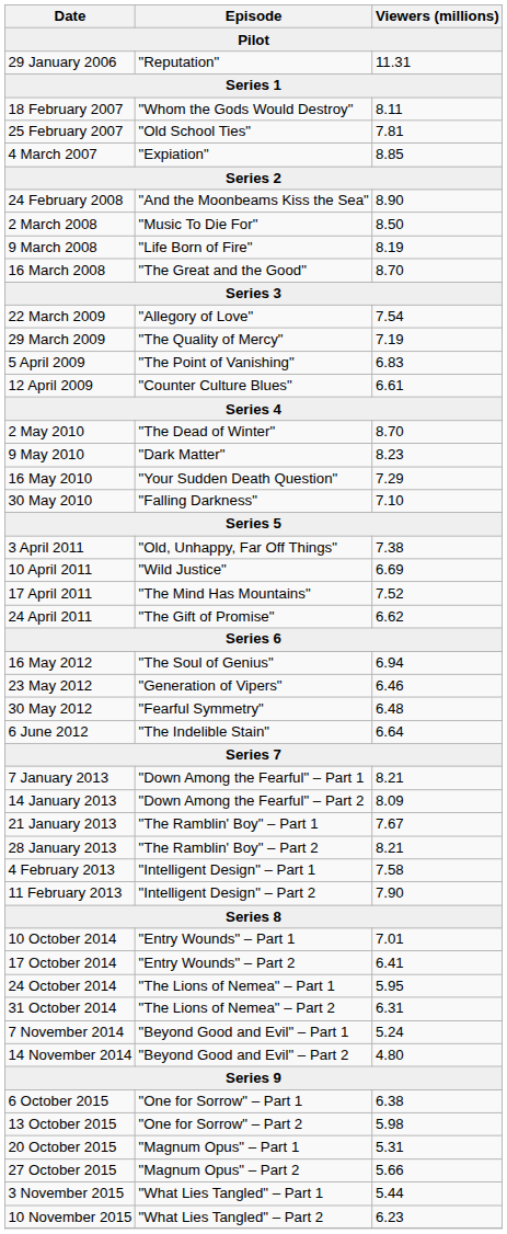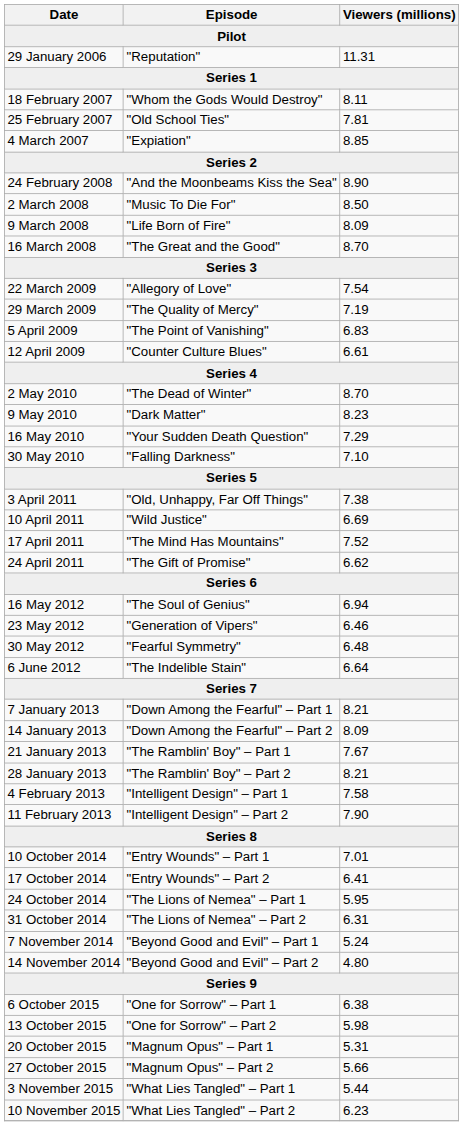9 March 2008 | Viewers (millions): 8.19 -> 8.09
